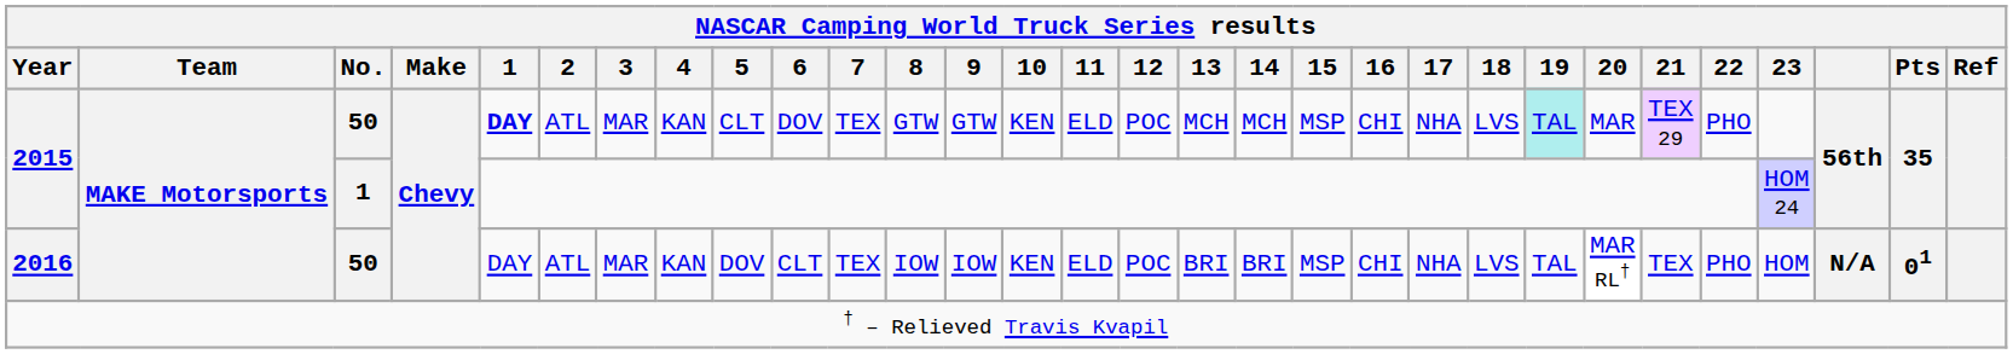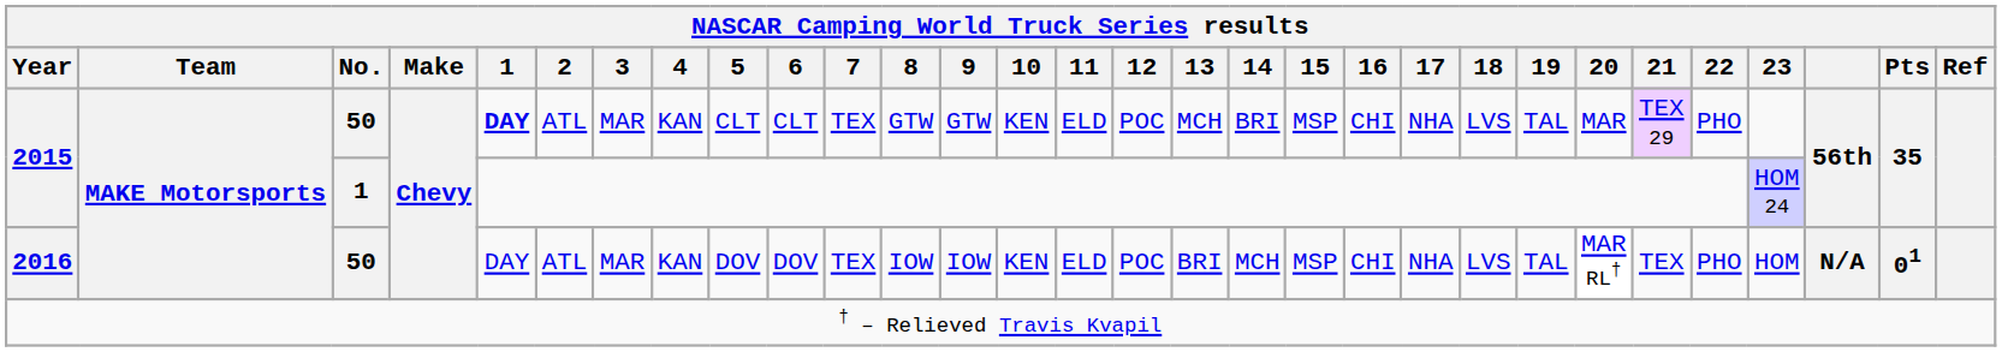2015 / 50 | NASCAR Camping World Truck Series results / 6: DOV -> CLT
2015 / 50 | NASCAR Camping World Truck Series results / 14: MCH -> BRI
2015 / 50 | NASCAR Camping World Truck Series results / 19: paleturquoise background -> no background
2016 | NASCAR Camping World Truck Series results / 6: CLT -> DOV
2016 | NASCAR Camping World Truck Series results / 14: BRI -> MCH
